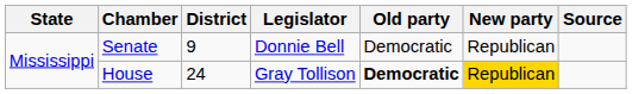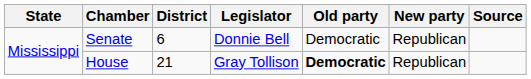Senate | District: 9 -> 6
House | District: 24 -> 21
House | New party: gold background -> no background
